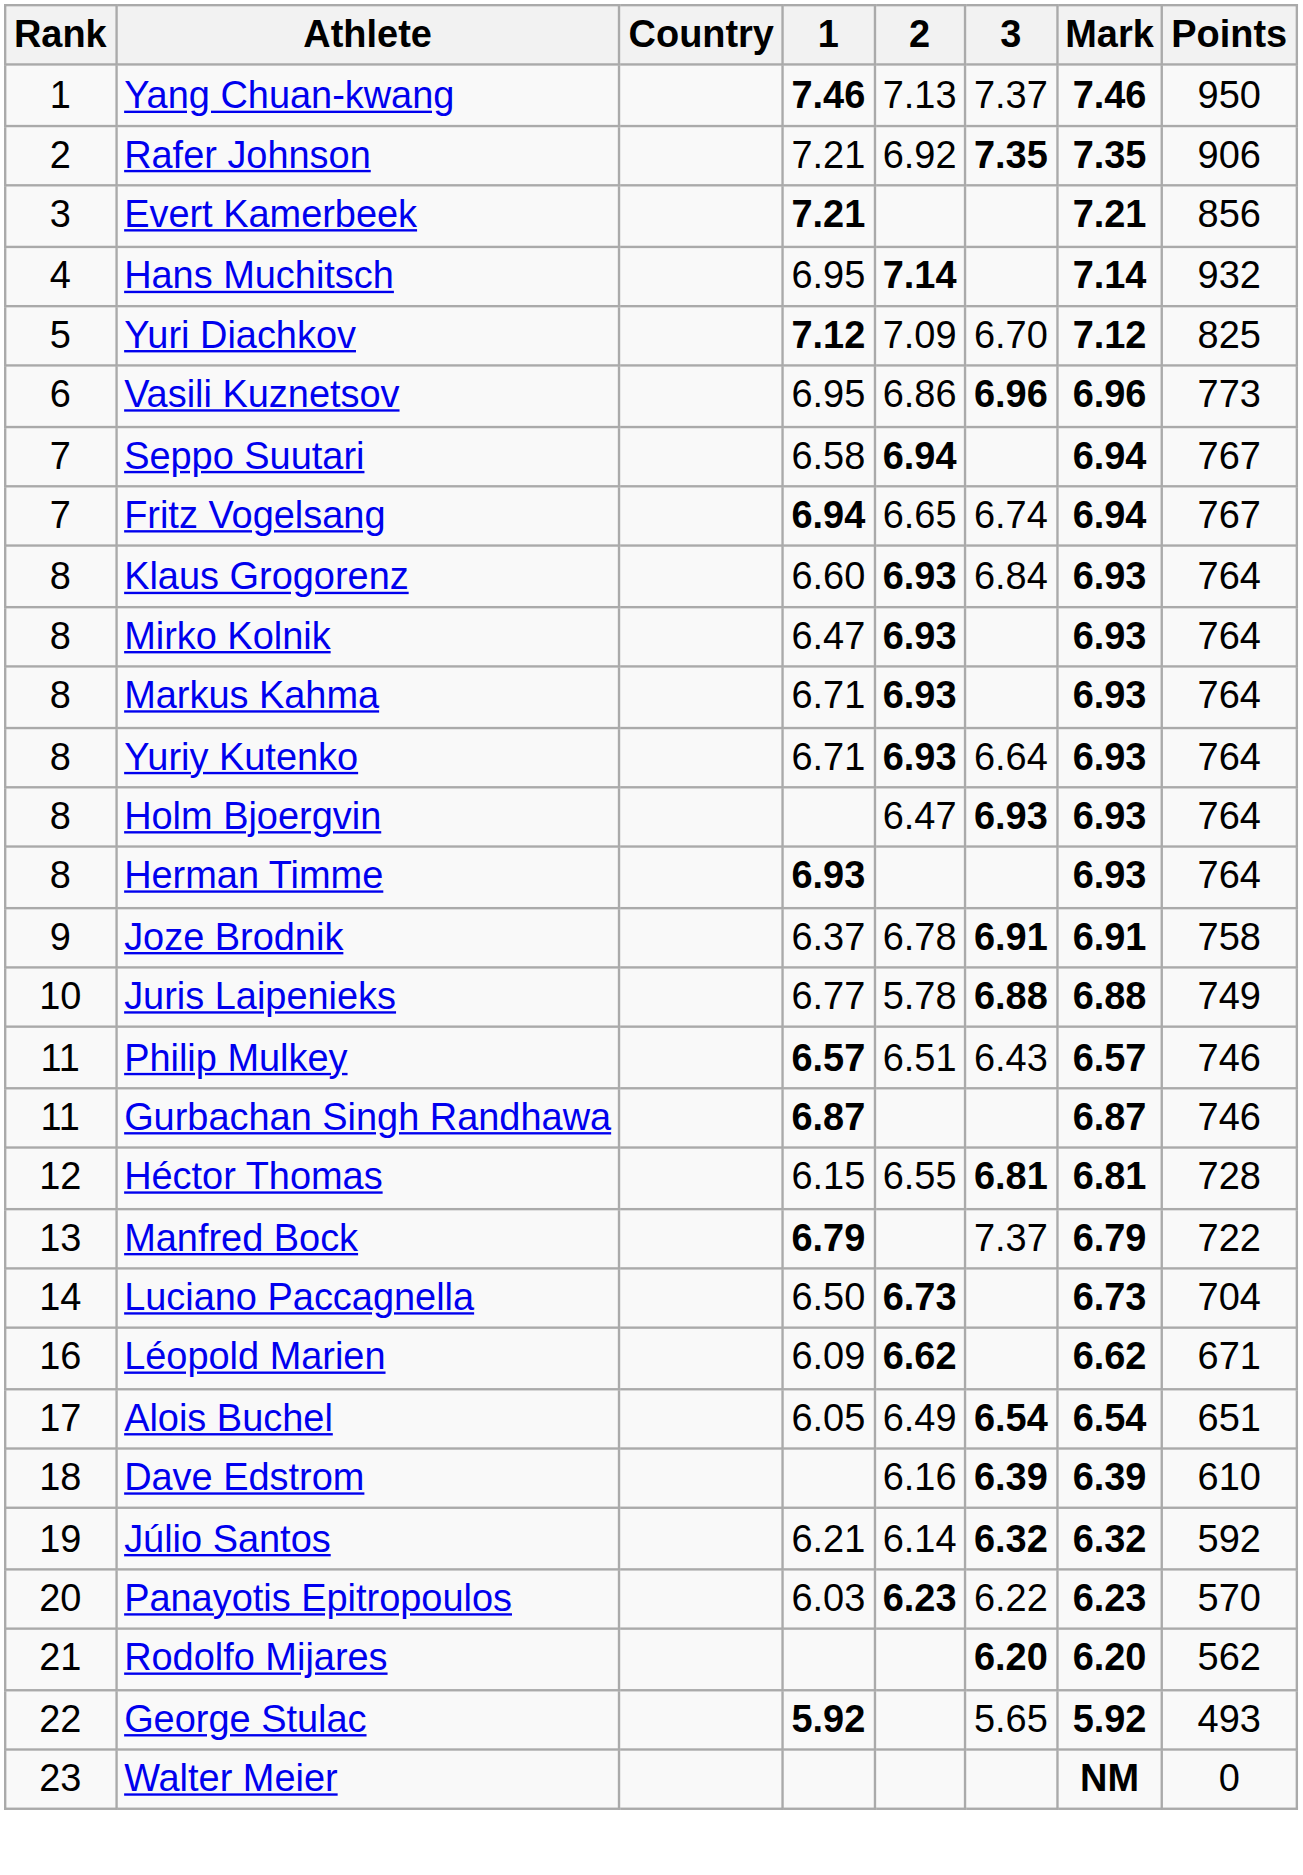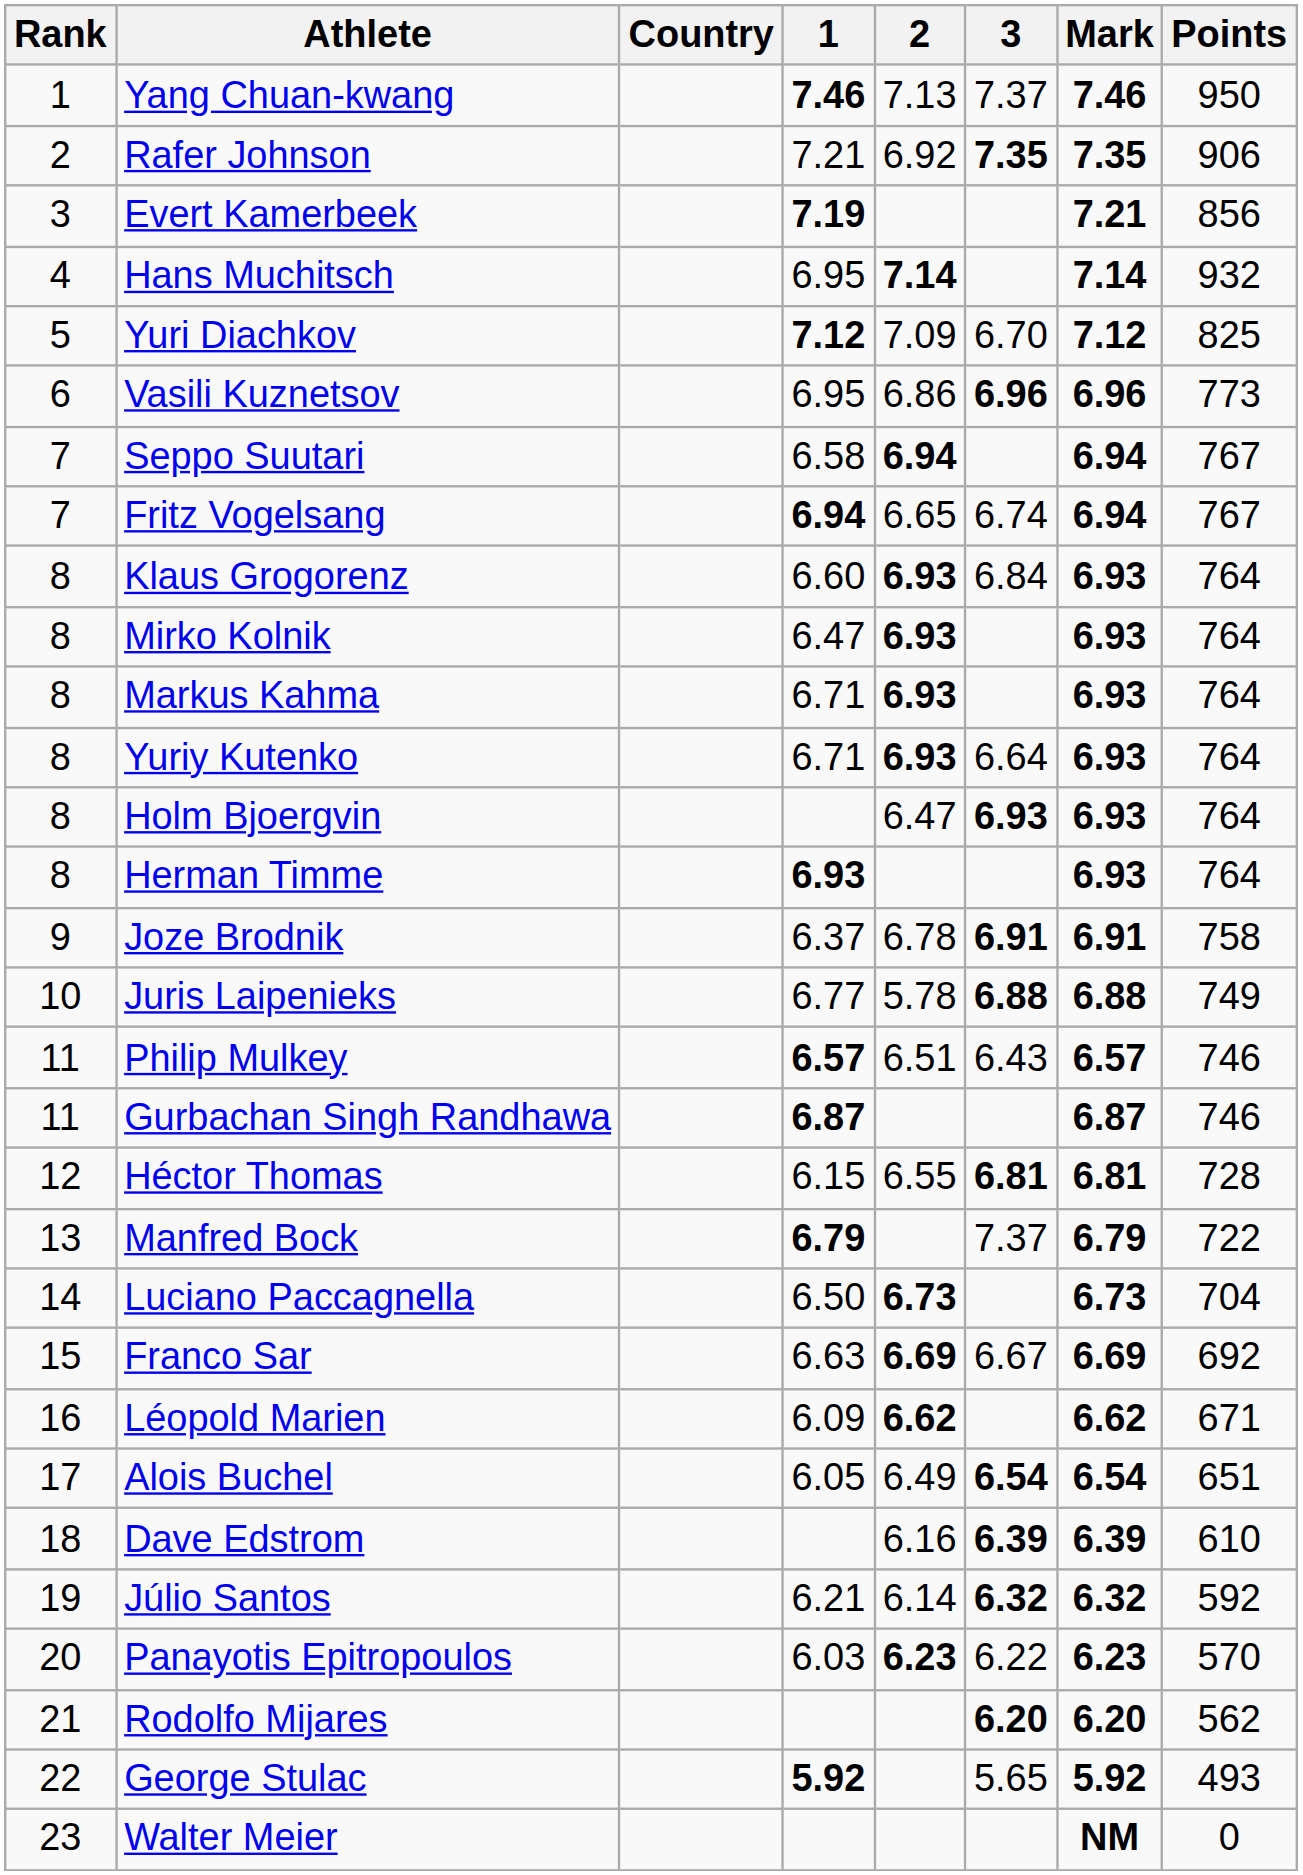Evert Kamerbeek | 1: 7.21 -> 7.19
+ row: 15 | Franco Sar | 6.63 | 6.69 | 6.67 | 6.69 | 692
